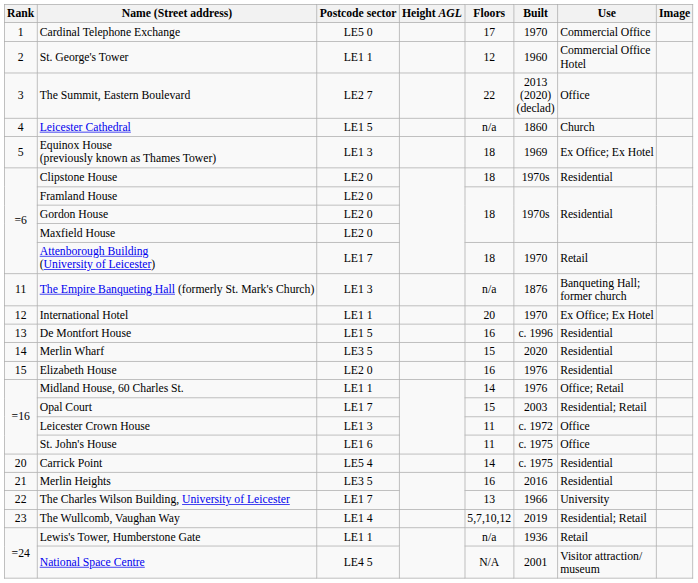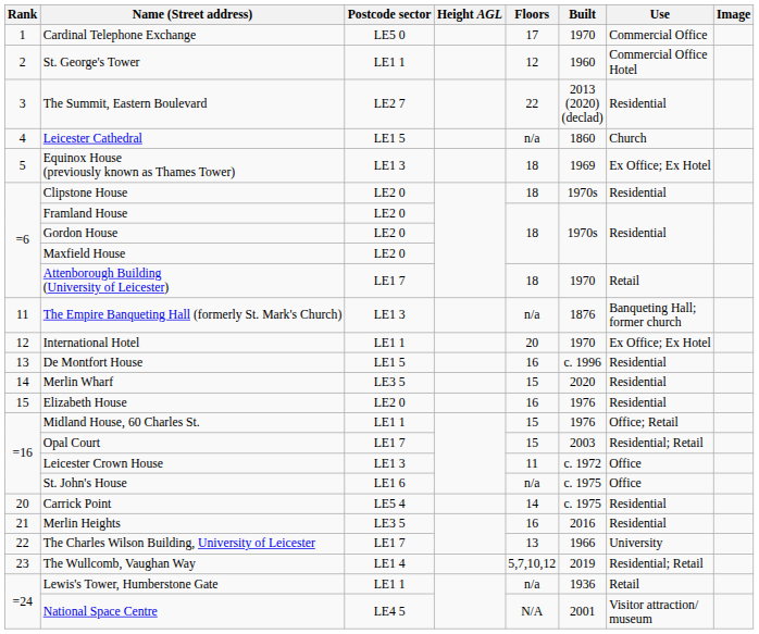The Summit, Eastern Boulevard | Use: Office -> Residential
Midland House, 60 Charles St. | Floors: 14 -> 15
St. John's House | Floors: 11 -> n/a
